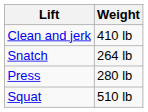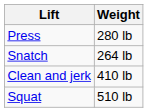rows swapped: Press <-> Clean and jerk
